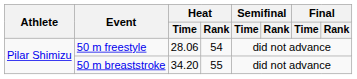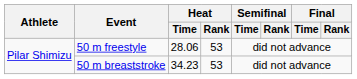50 m freestyle | Heat / Rank: 54 -> 53
50 m breaststroke | Heat / Time: 34.20 -> 34.23
50 m breaststroke | Heat / Rank: 55 -> 53
